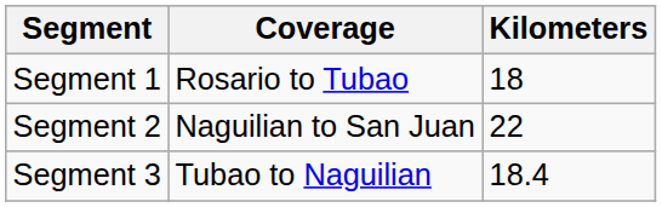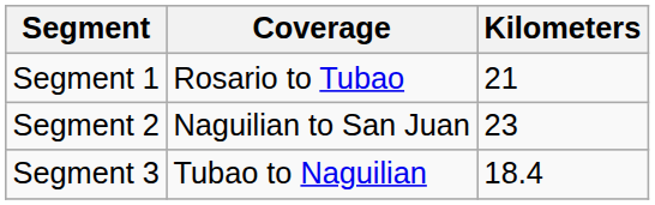Segment 1 | Kilometers: 18 -> 21
Segment 2 | Kilometers: 22 -> 23
